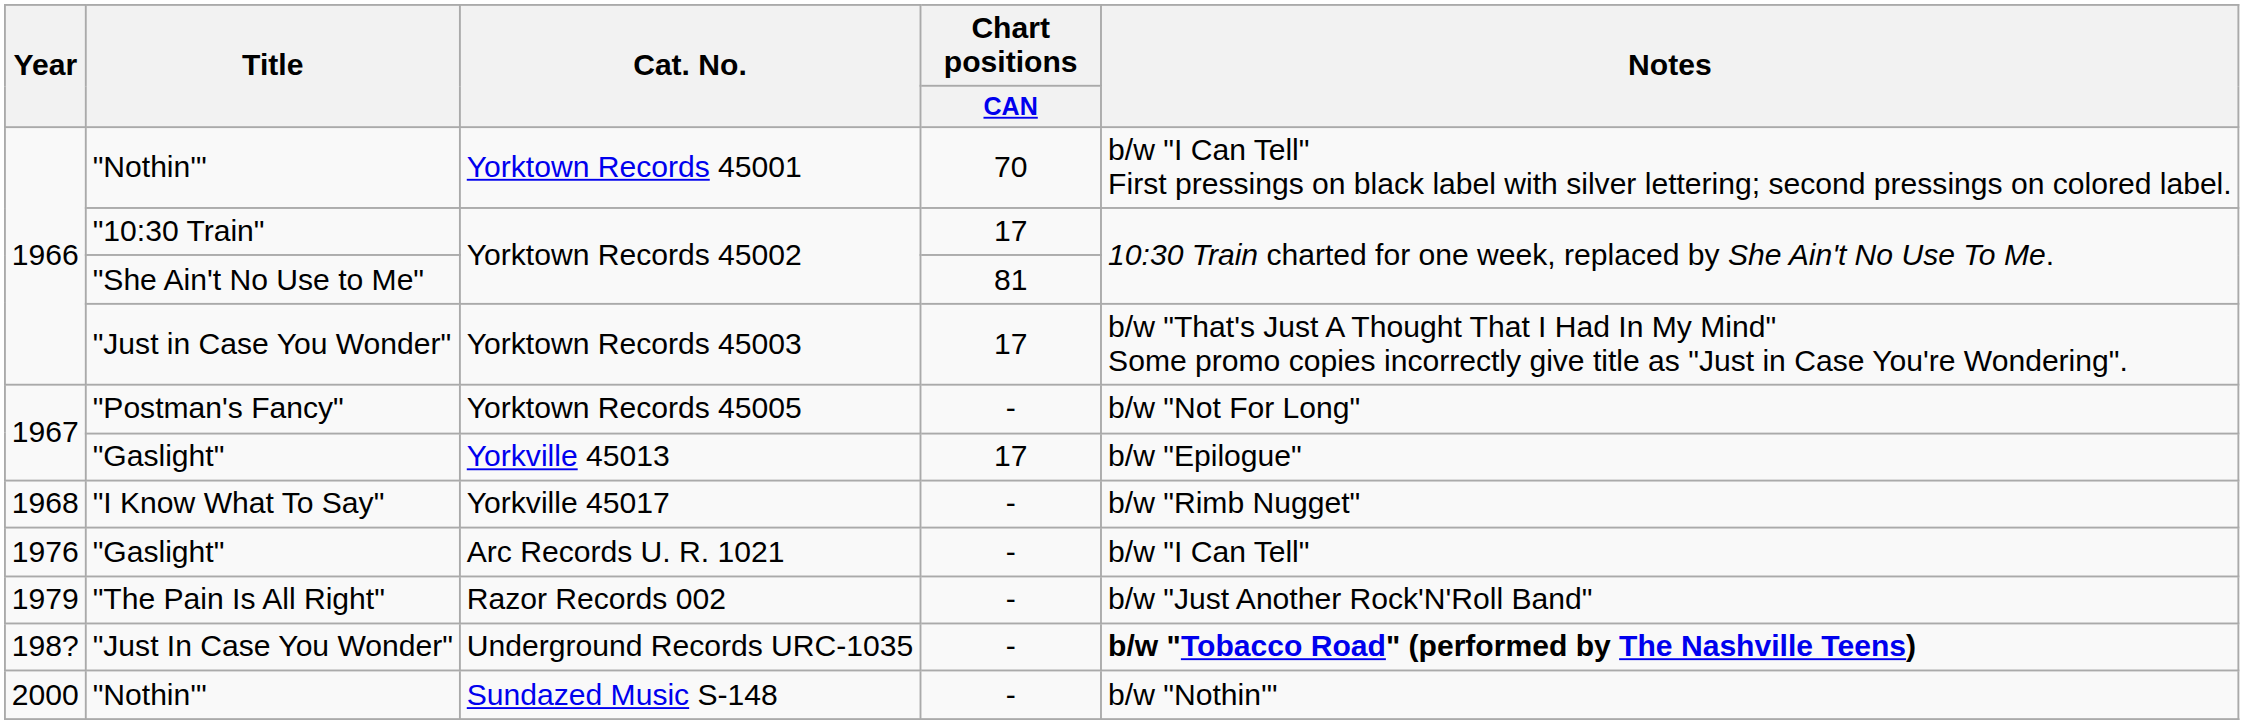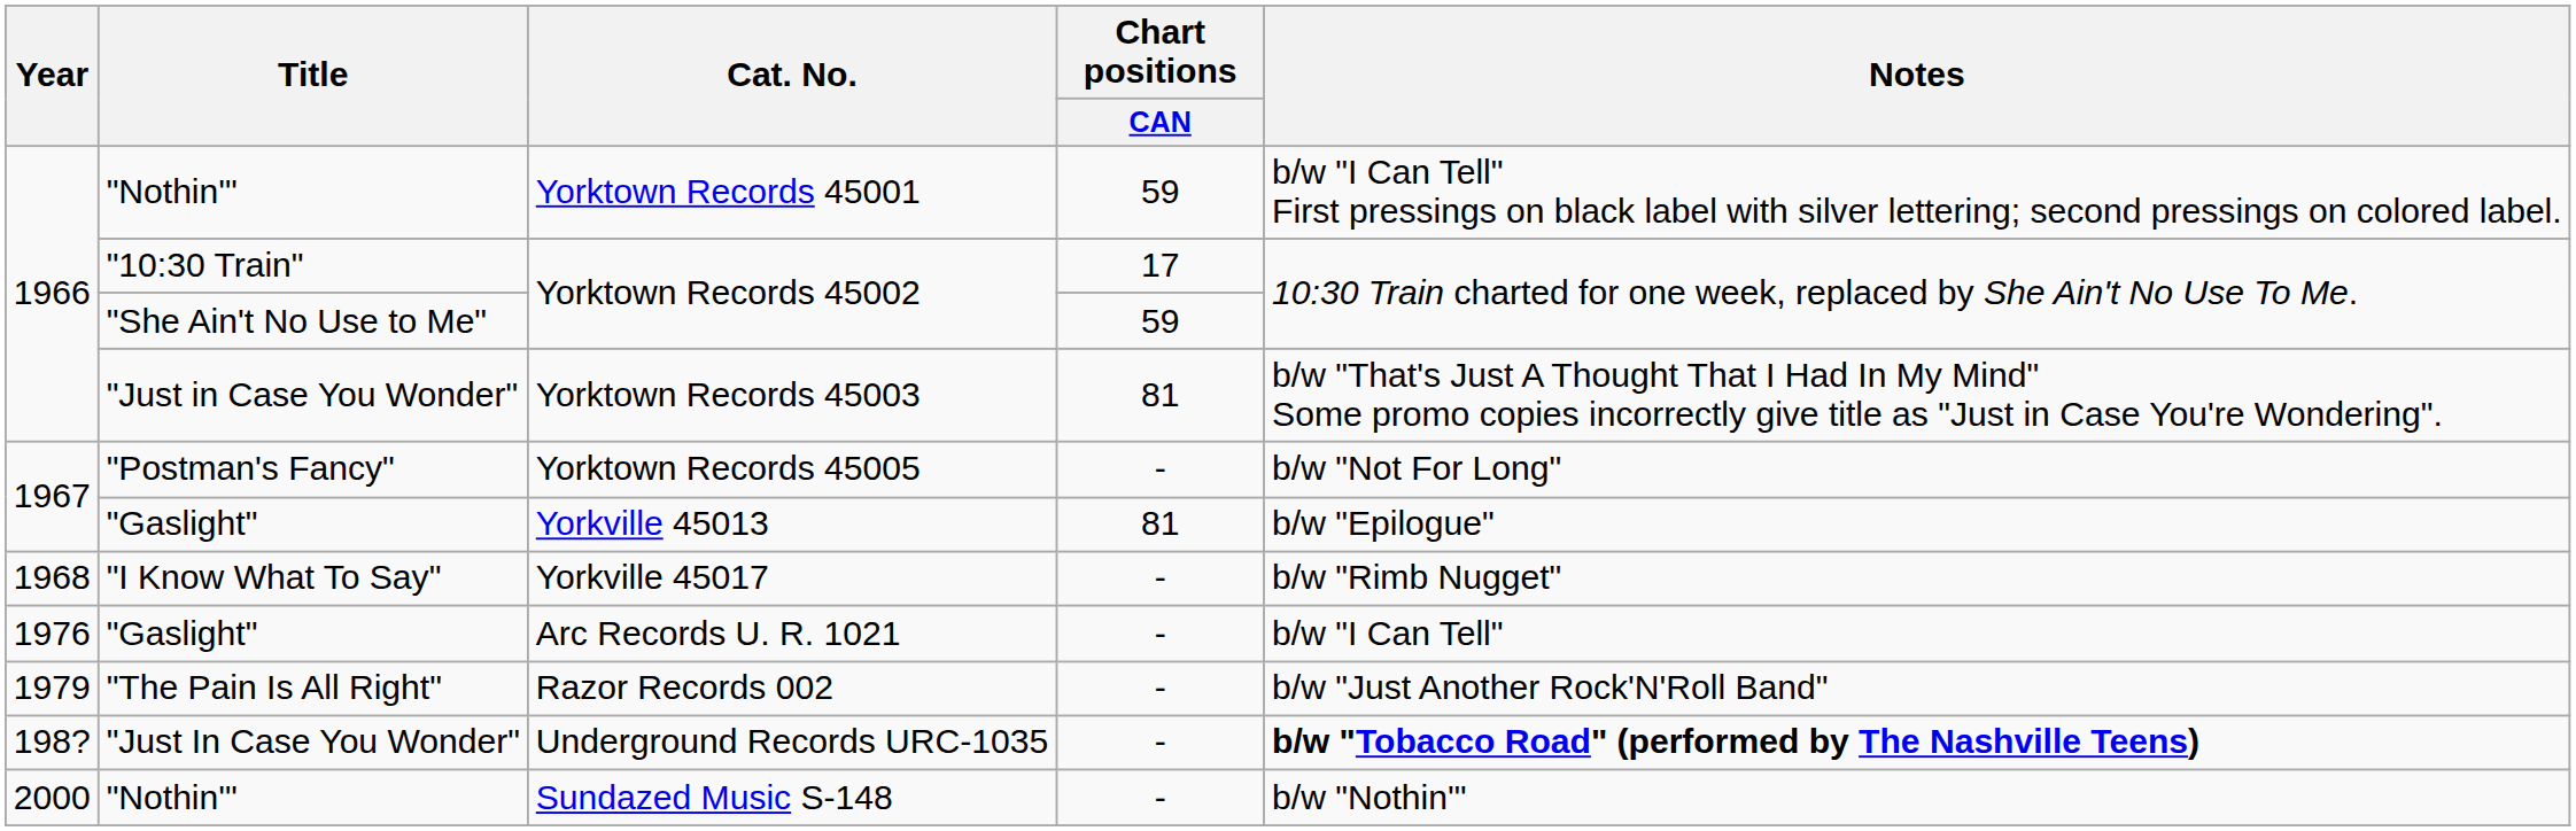Yorktown Records 45001 | Chart positions / CAN: 70 -> 59
"She Ain't No Use to Me" / Yorktown Records 45002 | Chart positions / CAN: 81 -> 59
Yorktown Records 45003 | Chart positions / CAN: 17 -> 81
Yorkville 45013 | Chart positions / CAN: 17 -> 81
